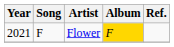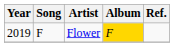Flower | Year: 2021 -> 2019
